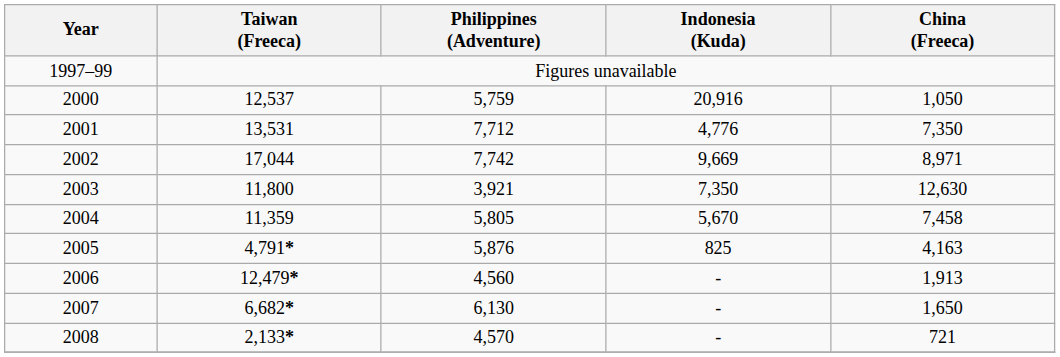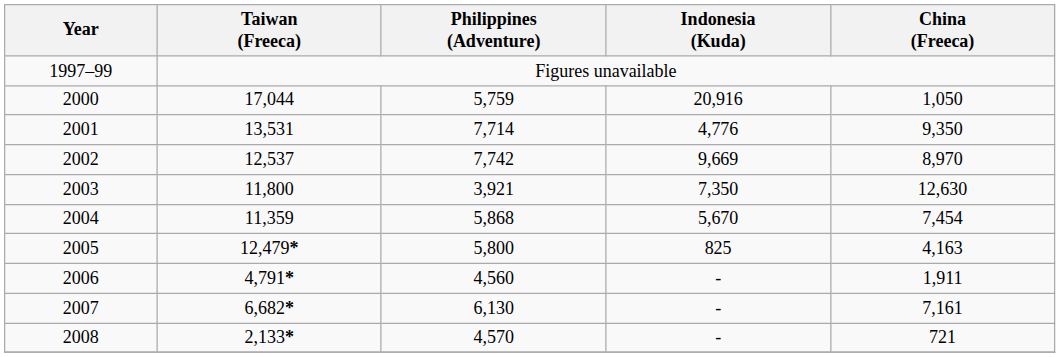2000 | Taiwan (Freeca): 12,537 -> 17,044
2001 | Philippines (Adventure): 7,712 -> 7,714
2001 | China (Freeca): 7,350 -> 9,350
2002 | Taiwan (Freeca): 17,044 -> 12,537
2002 | China (Freeca): 8,971 -> 8,970
2004 | Philippines (Adventure): 5,805 -> 5,868
2004 | China (Freeca): 7,458 -> 7,454
2005 | Taiwan (Freeca): 4,791* -> 12,479*
2005 | Philippines (Adventure): 5,876 -> 5,800
2006 | Taiwan (Freeca): 12,479* -> 4,791*
2006 | China (Freeca): 1,913 -> 1,911
2007 | China (Freeca): 1,650 -> 7,161
